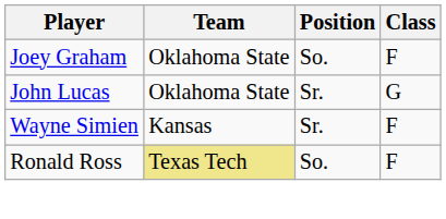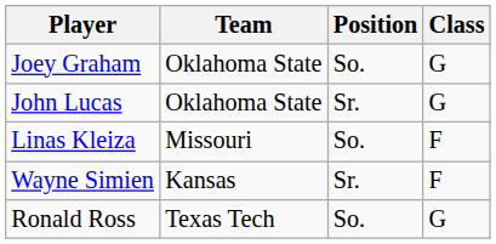Joey Graham | Class: F -> G
+ row: Linas Kleiza | Missouri | So. | F
Ronald Ross | Team: khaki background -> no background
Ronald Ross | Class: F -> G
